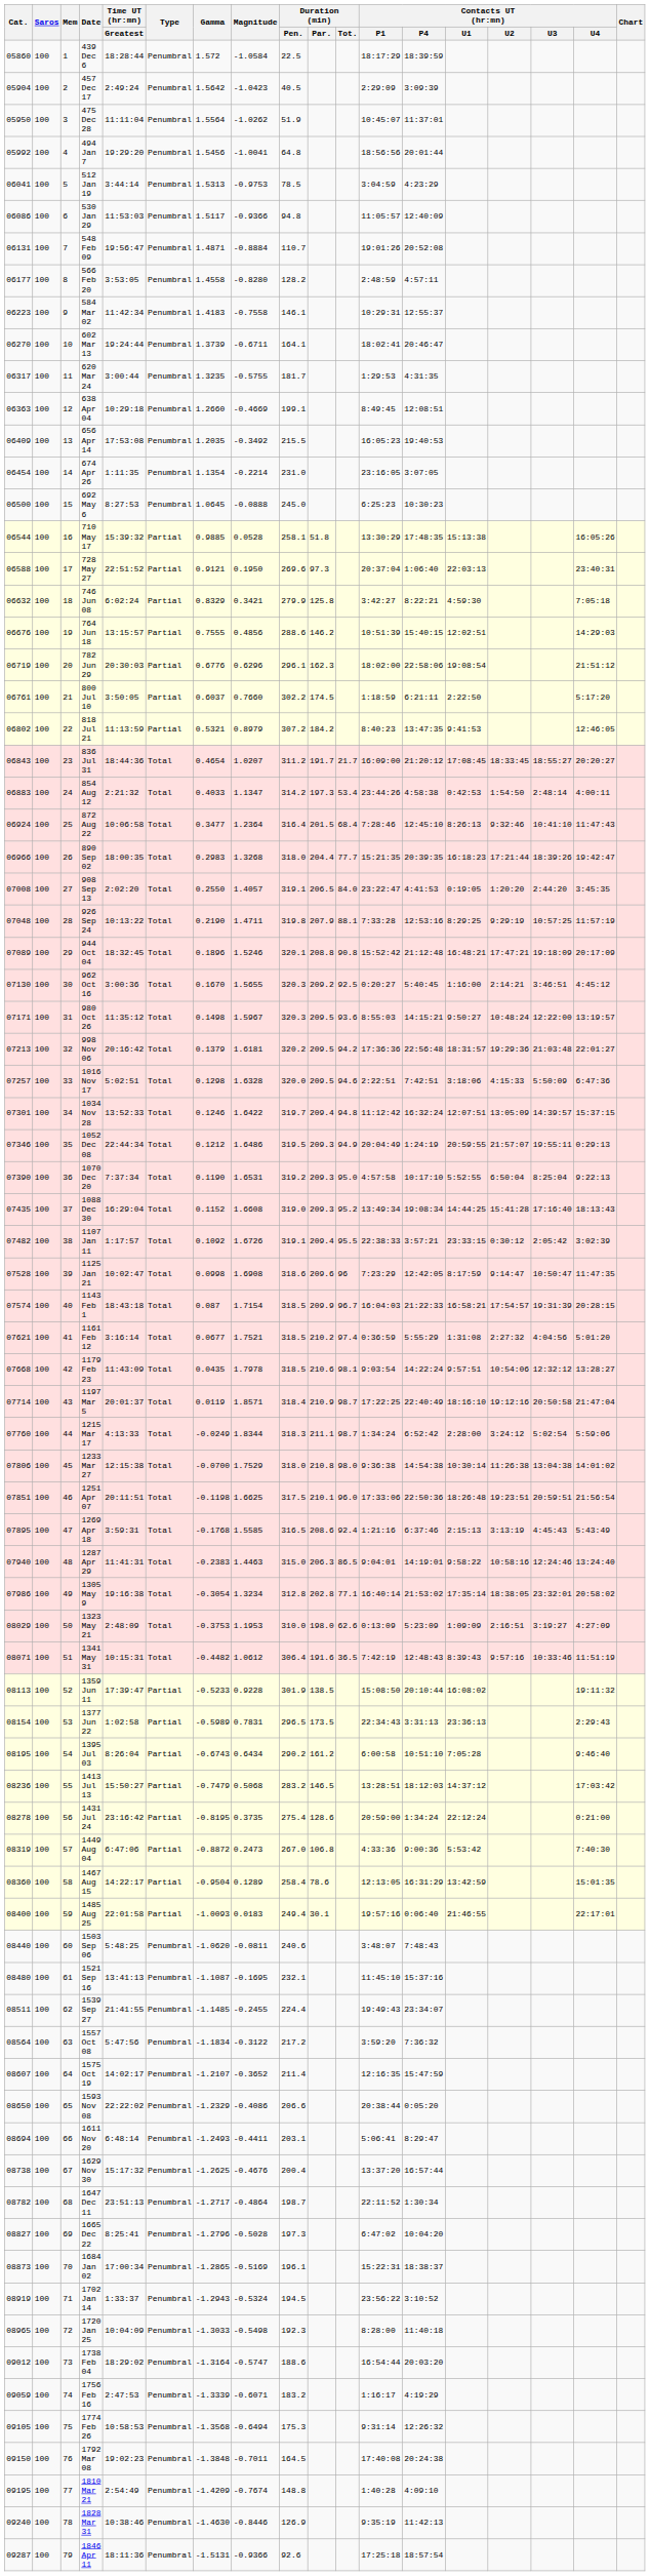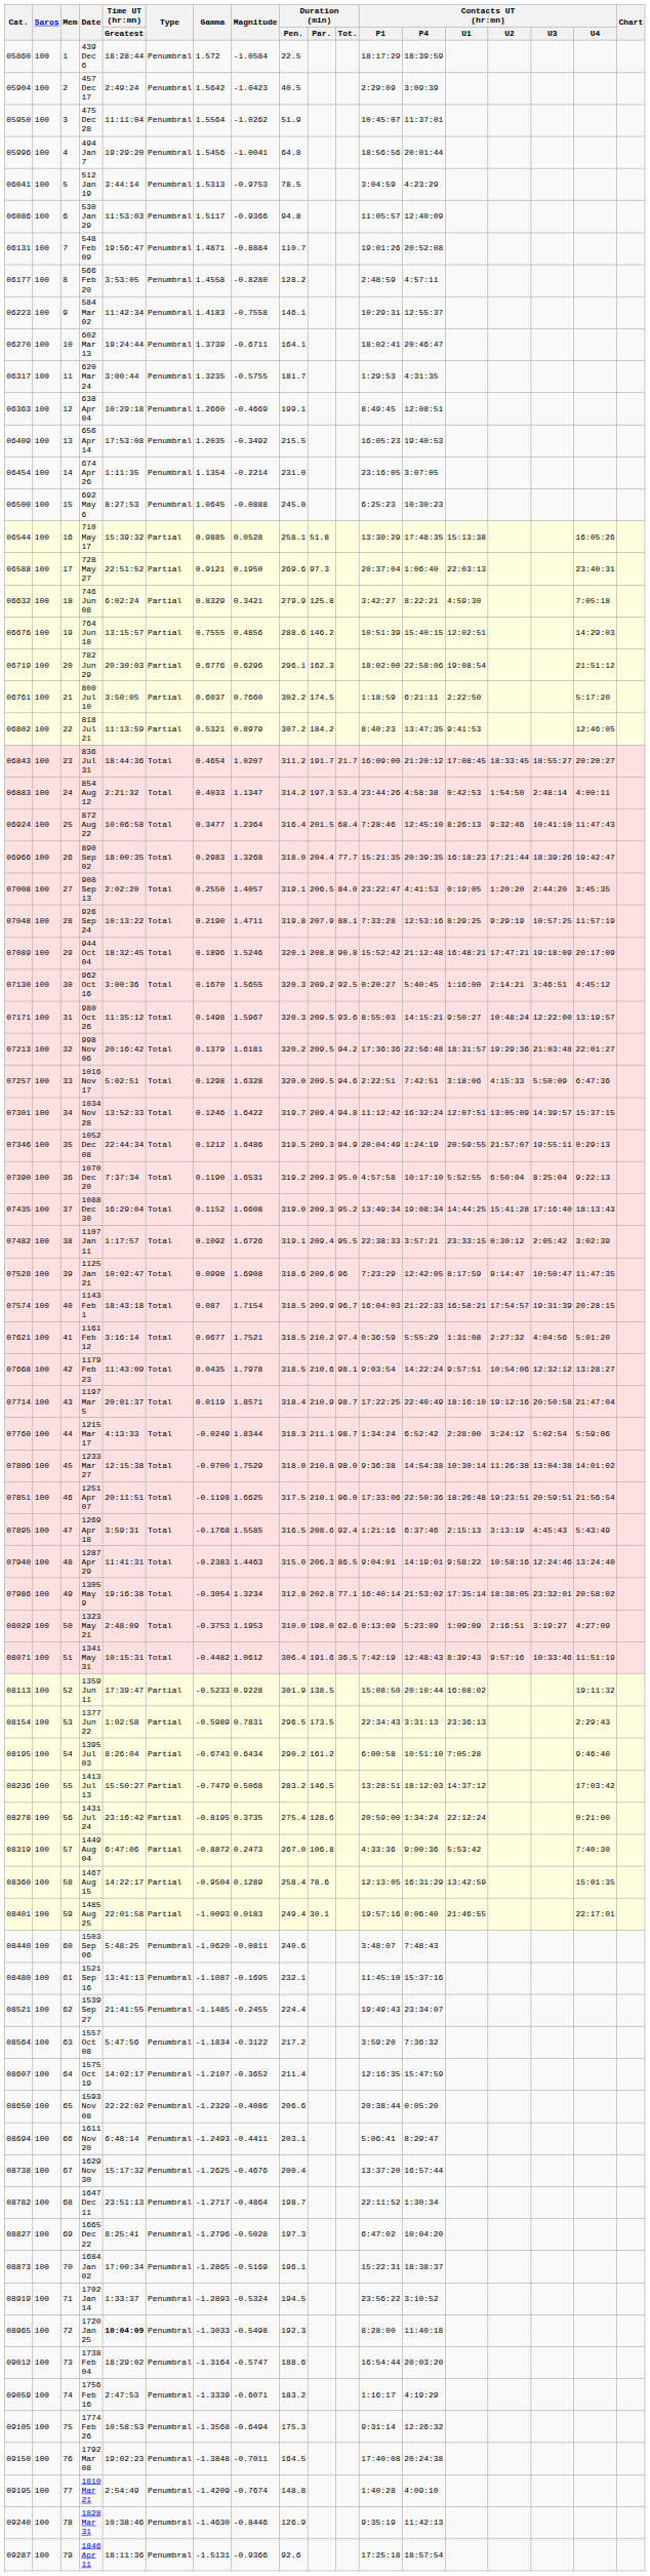494 Jan 7 | Cat.: 05992 -> 05996
1485 Aug 25 | Cat.: 08400 -> 08401
1539 Sep 27 | Cat.: 08511 -> 08521
1702 Jan 14 | Gamma: -1.2943 -> -1.2893
1720 Jan 25 | Time UT (hr:mn) / Greatest: normal -> bold
